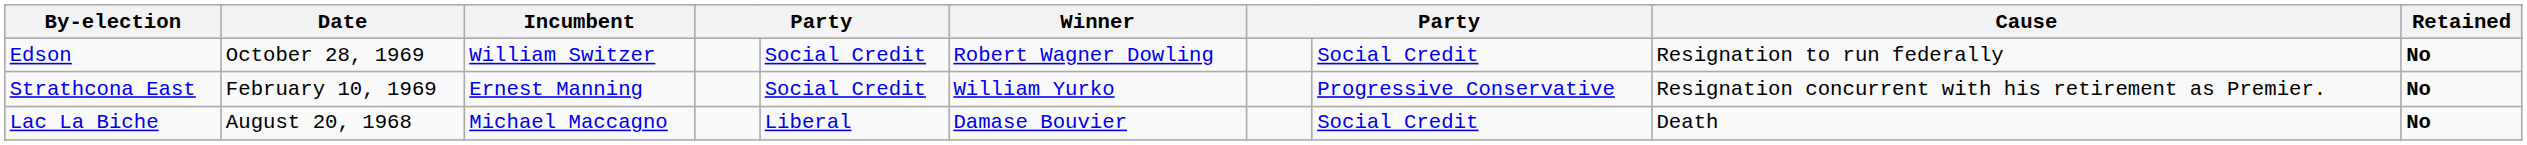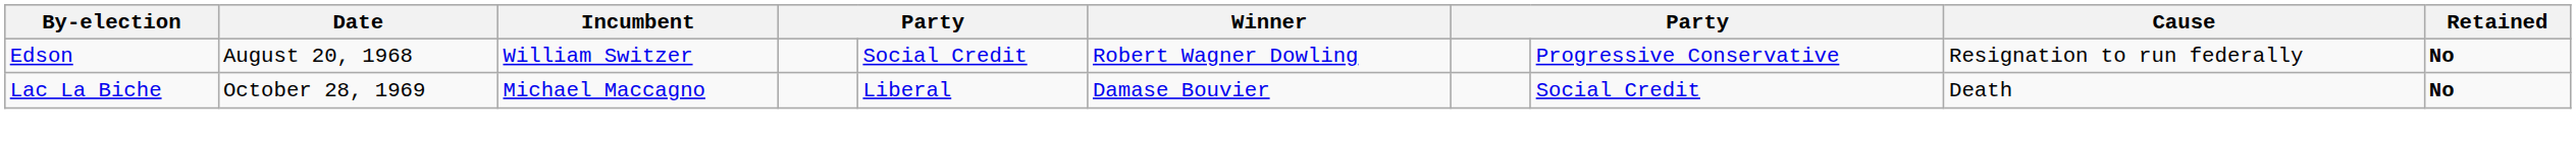Edson | Date: October 28, 1969 -> August 20, 1968
Edson | column 8: Social Credit -> Progressive Conservative
- row: Strathcona East | February 10, 1969 | Ernest Manning | Social Credit | William Yurko | Progressive Conservative | Resignation concurrent with his retirement as Premier. | No
Lac La Biche | Date: August 20, 1968 -> October 28, 1969
